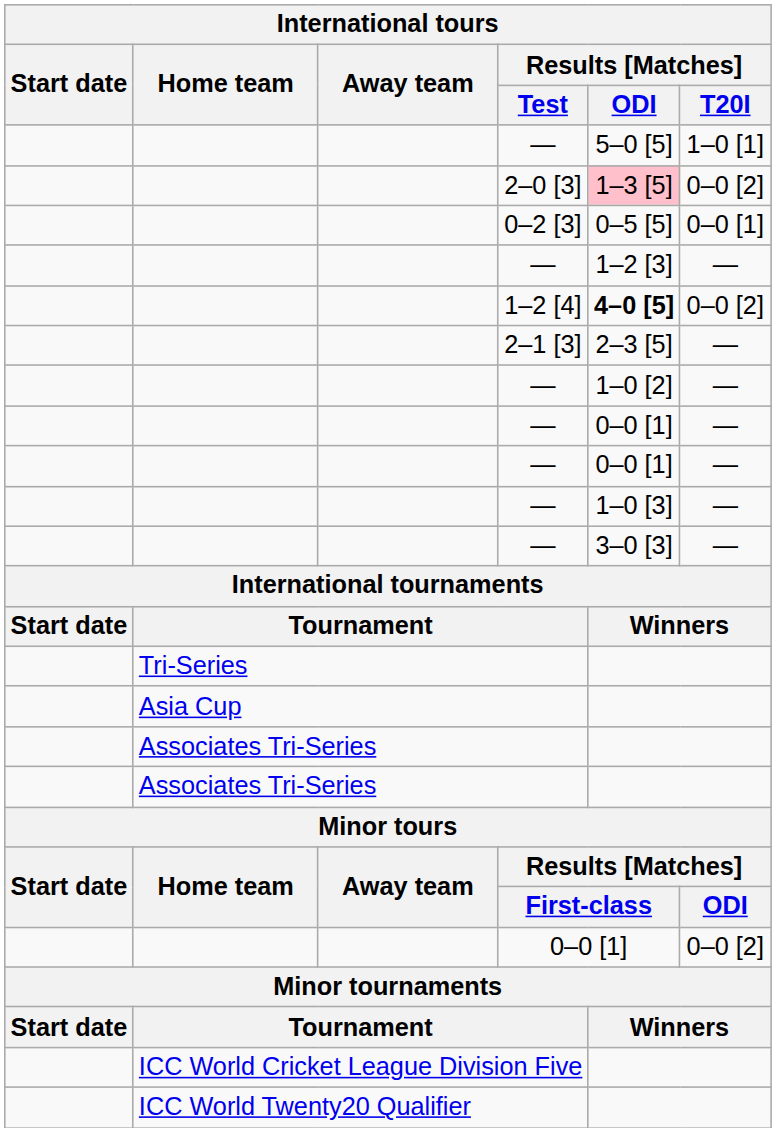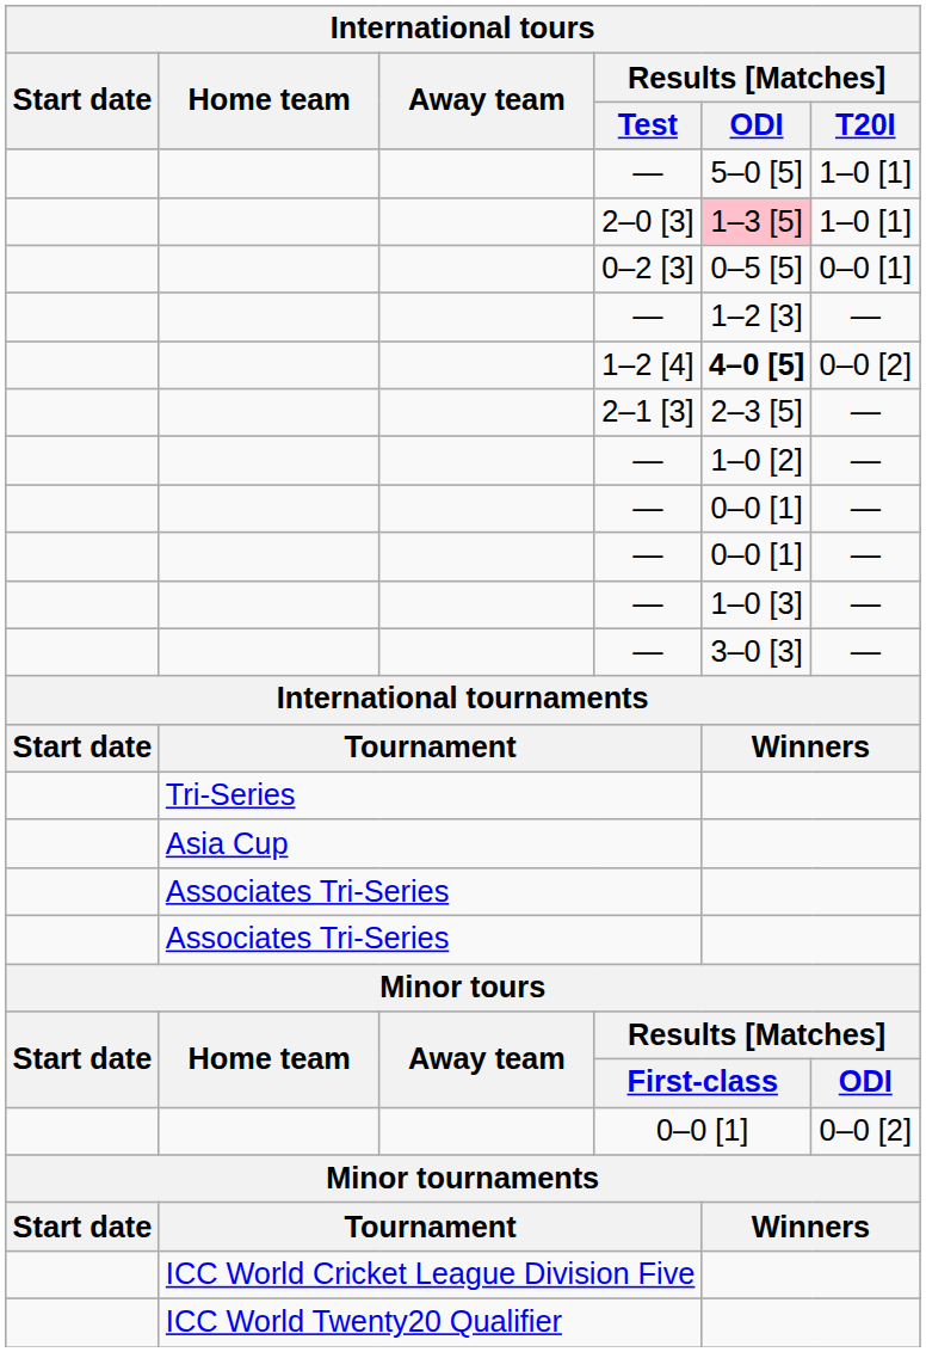2–0 [3] | Results [Matches] / T20I: 0–0 [2] -> 1–0 [1]
